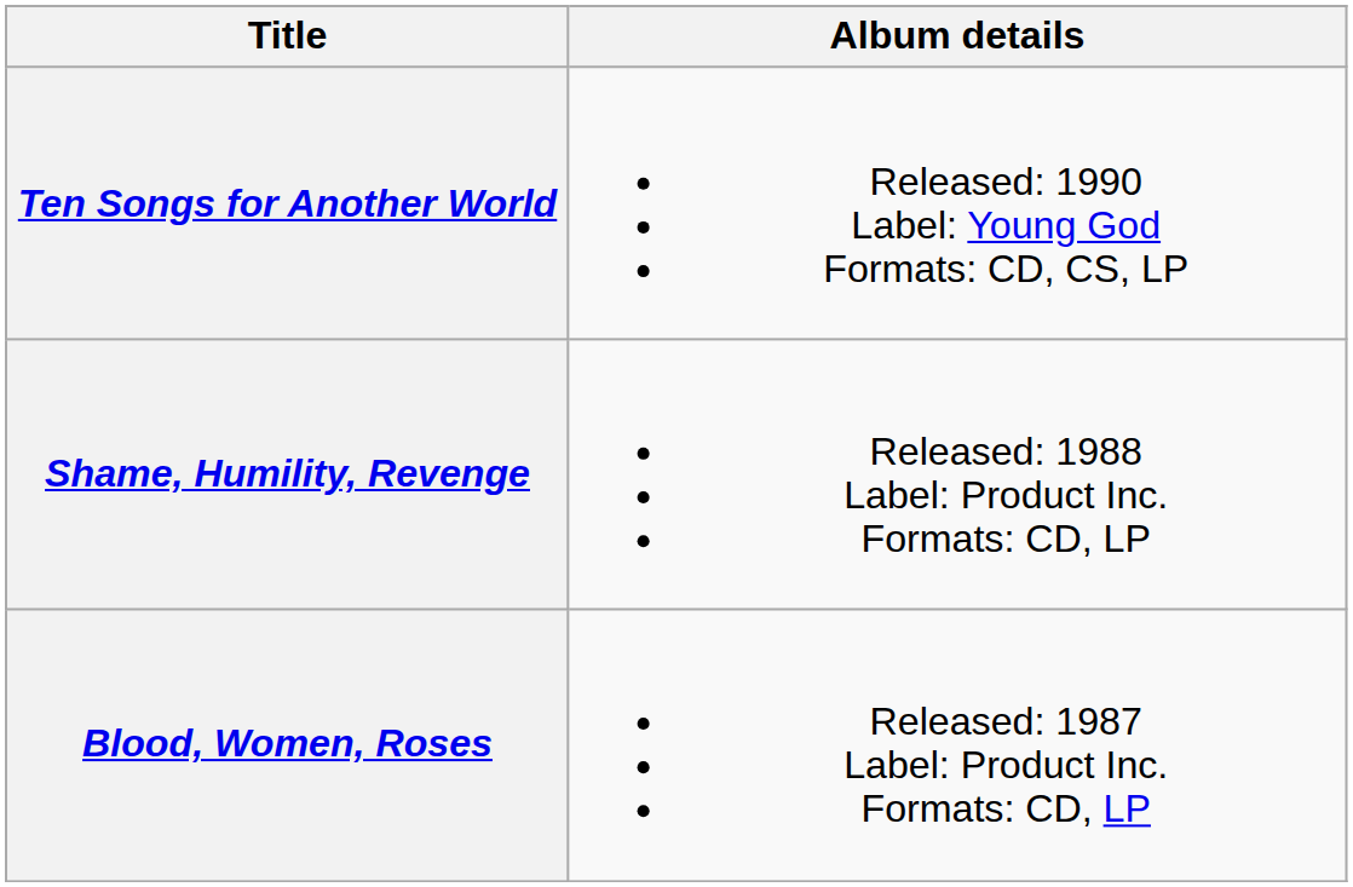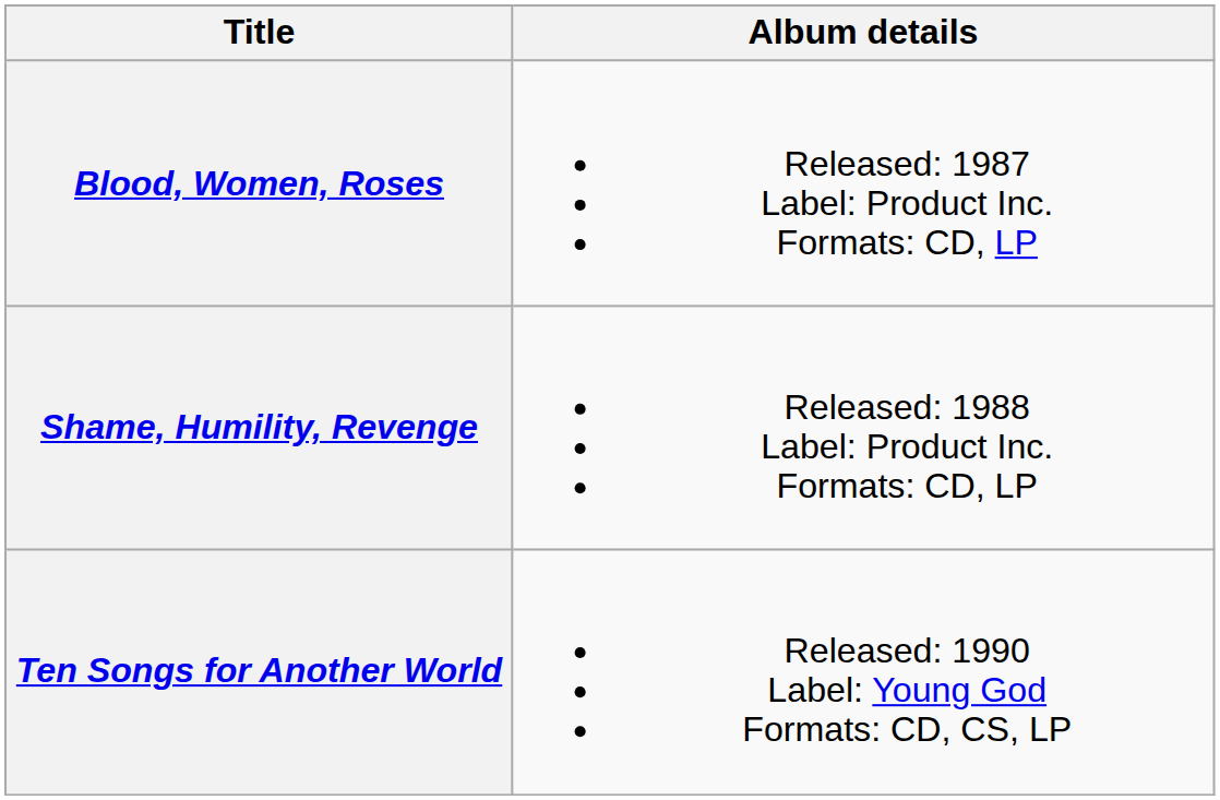rows swapped: Blood, Women, Roses <-> Ten Songs for Another World
